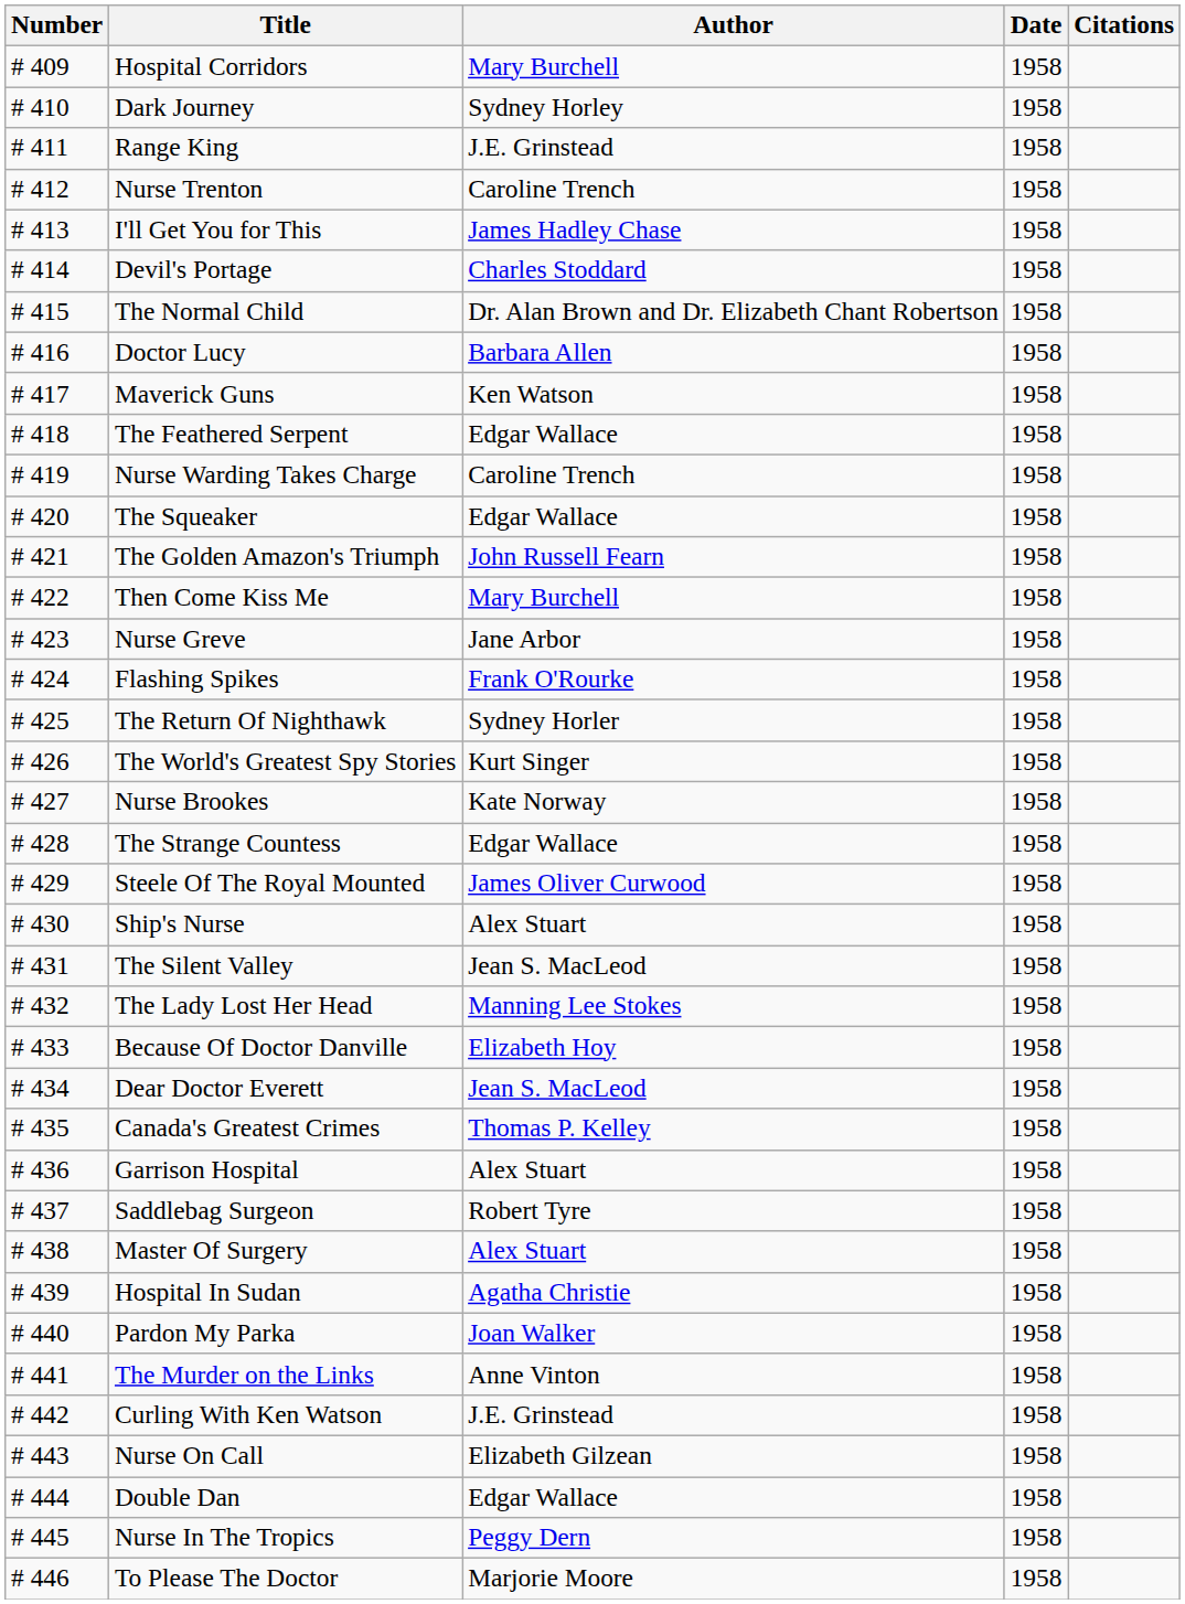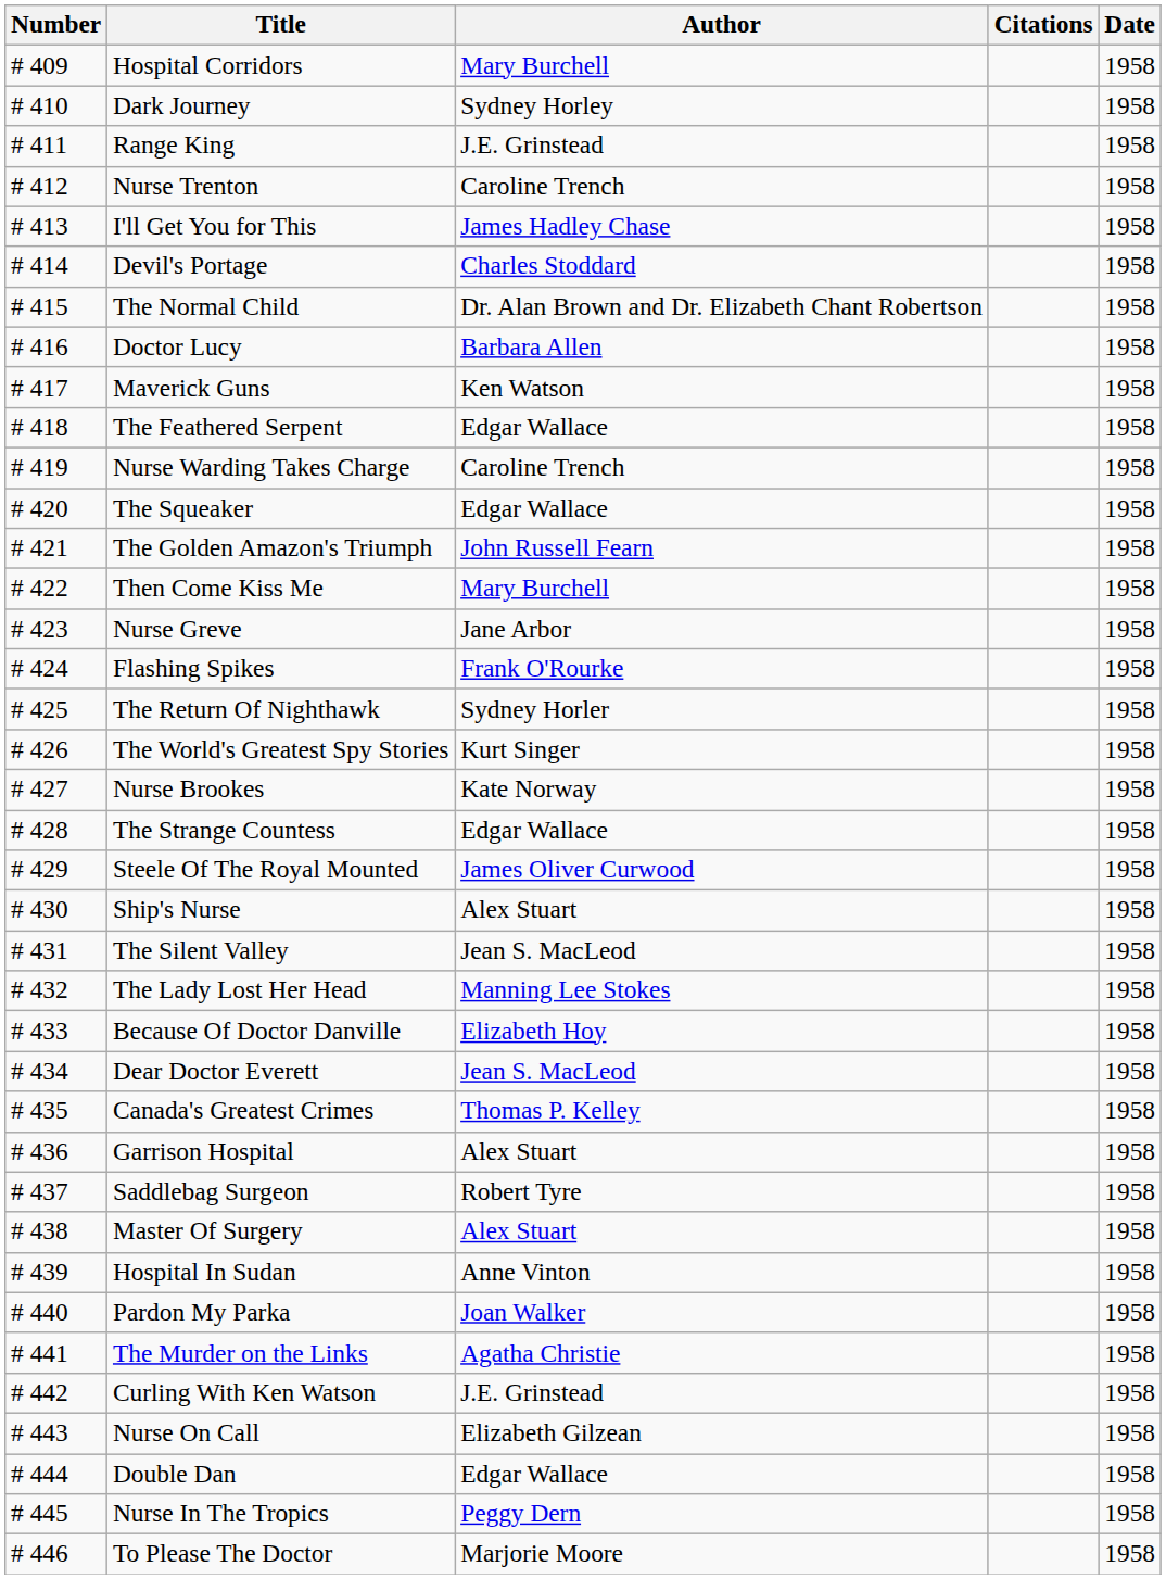columns swapped: Date <-> Citations
Hospital In Sudan | Author: Agatha Christie -> Anne Vinton
The Murder on the Links | Author: Anne Vinton -> Agatha Christie
